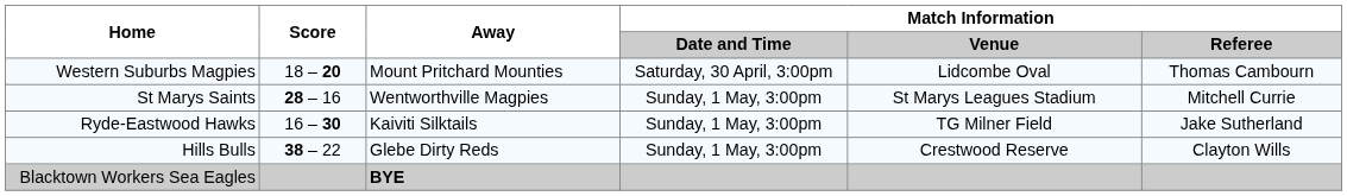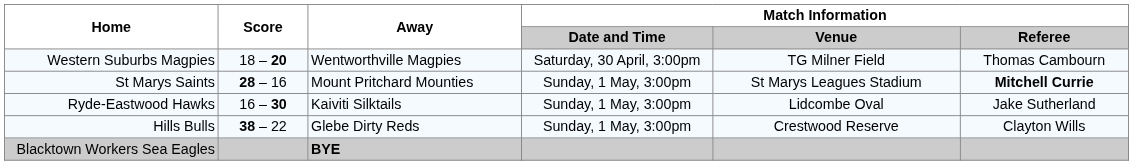Western Suburbs Magpies | Away: Mount Pritchard Mounties -> Wentworthville Magpies
Western Suburbs Magpies | Match Information / Venue: Lidcombe Oval -> TG Milner Field
St Marys Saints | Away: Wentworthville Magpies -> Mount Pritchard Mounties
St Marys Saints | Match Information / Referee: normal -> bold
Ryde-Eastwood Hawks | Match Information / Venue: TG Milner Field -> Lidcombe Oval
